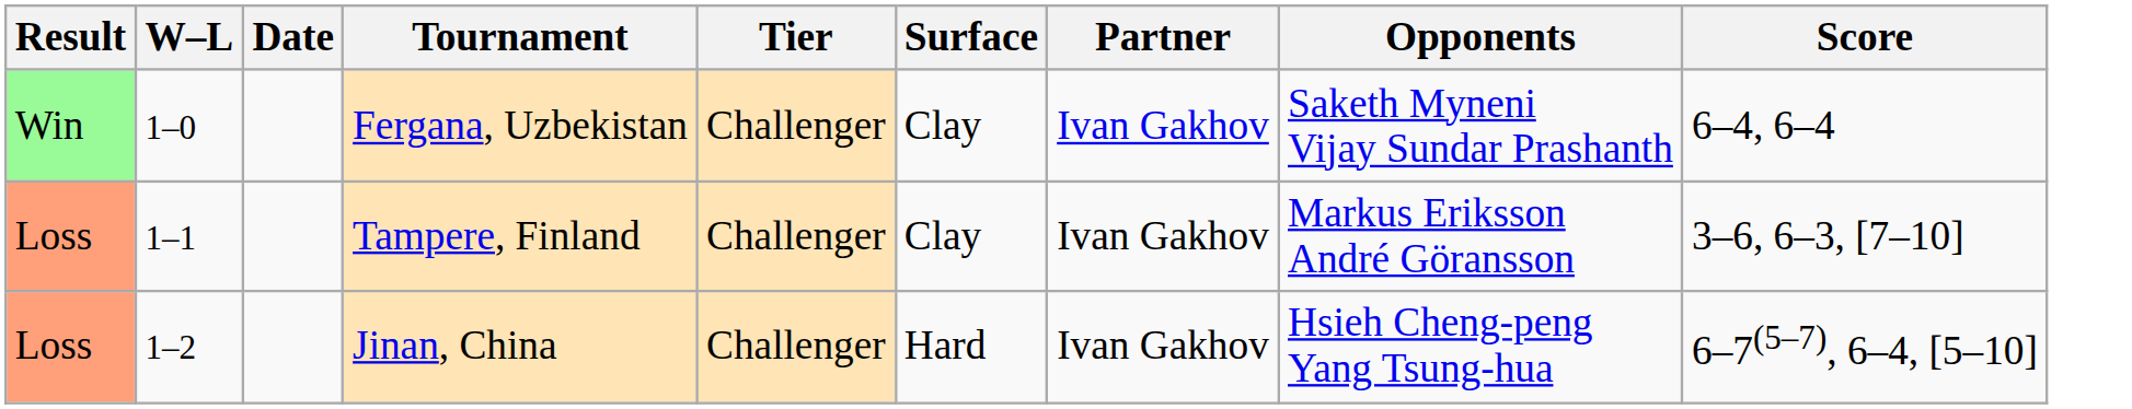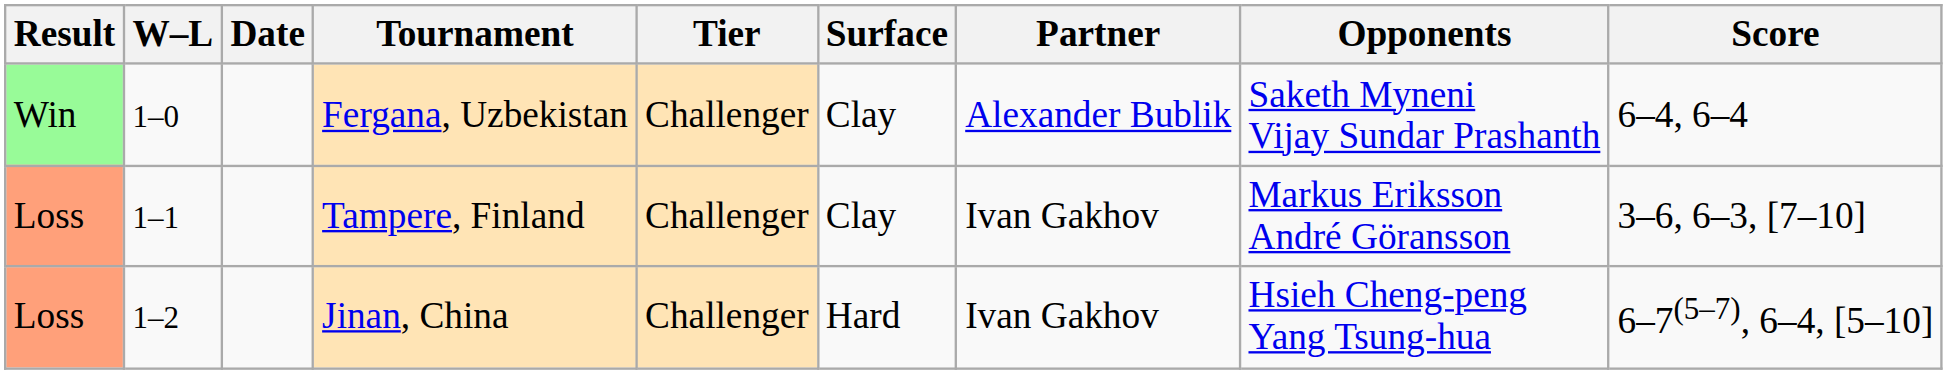Fergana, Uzbekistan | Partner: Ivan Gakhov -> Alexander Bublik
